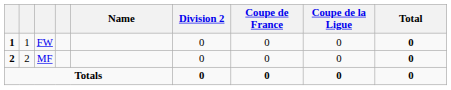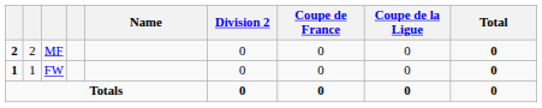rows swapped: FW <-> MF
